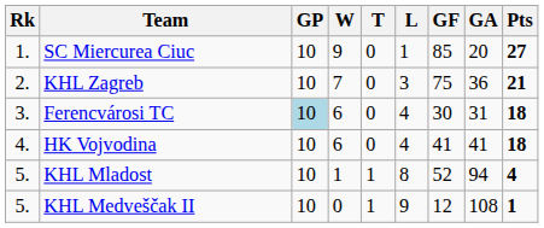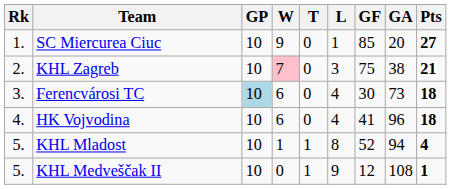KHL Zagreb | W: no background -> pink background
KHL Zagreb | GA: 36 -> 38
Ferencvárosi TC | GA: 31 -> 73
HK Vojvodina | GA: 41 -> 96
